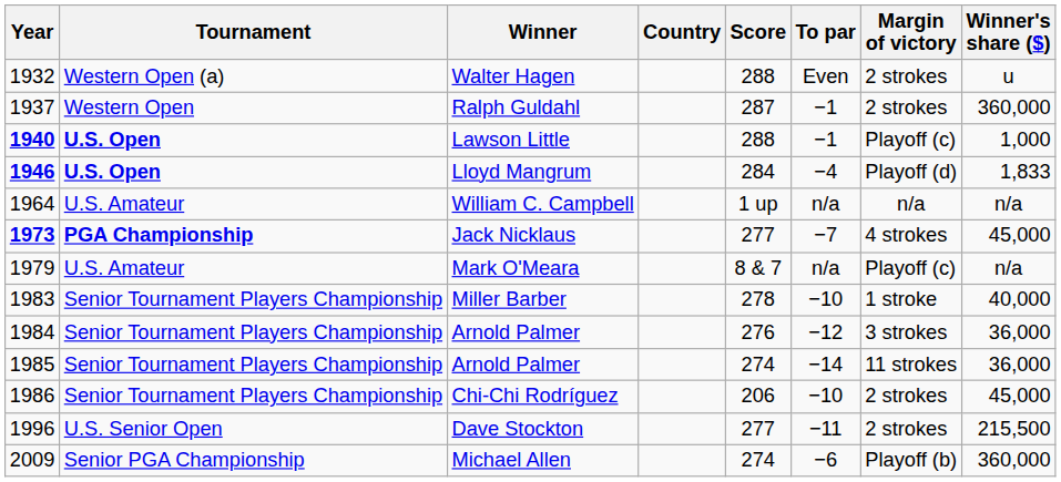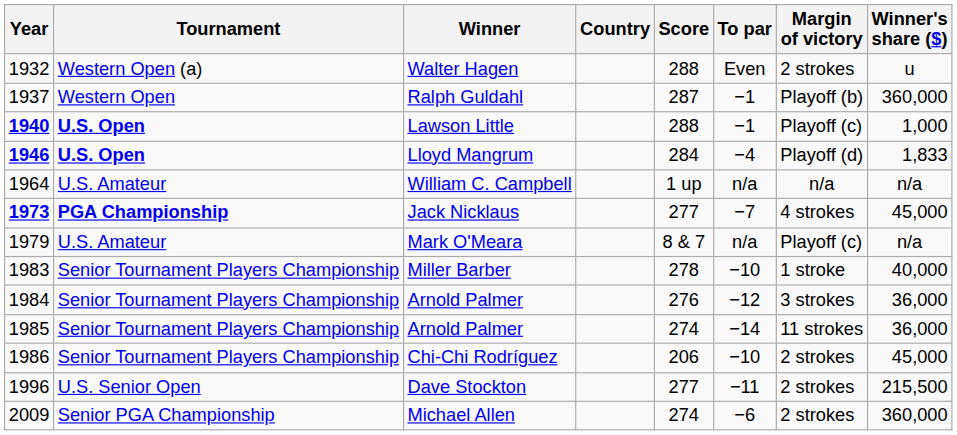Ralph Guldahl | Margin of victory: 2 strokes -> Playoff (b)
Michael Allen | Margin of victory: Playoff (b) -> 2 strokes
